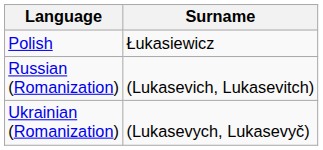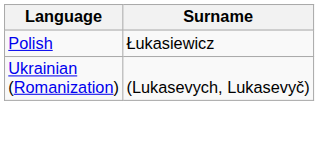- row: Russian (Romanization) | (Lukasevich, Lukasevitch)
